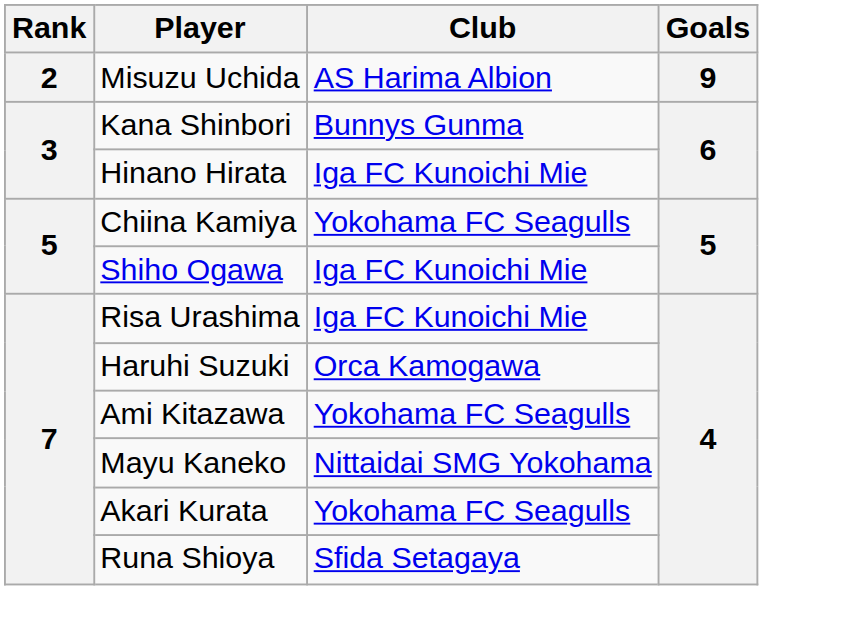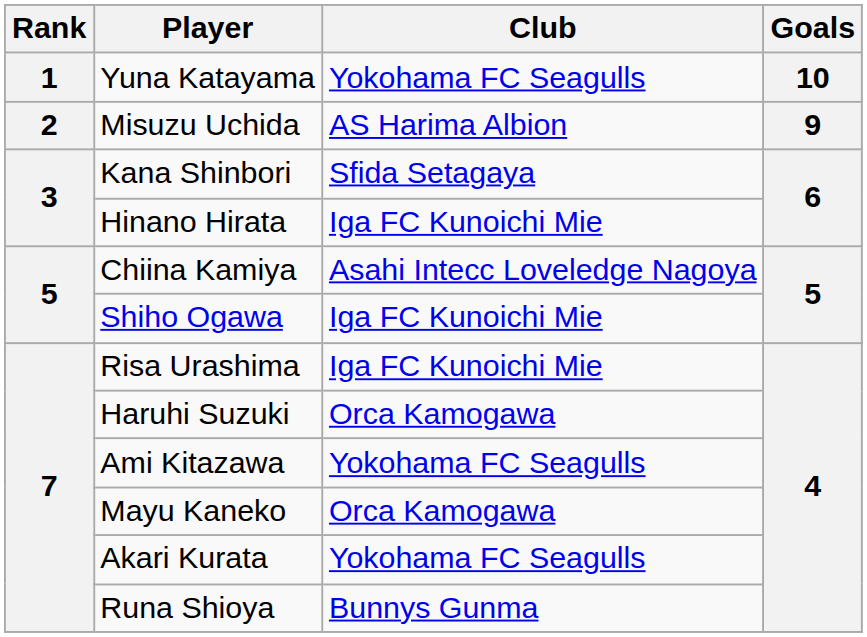+ row: 1 | Yuna Katayama | Yokohama FC Seagulls | 10
Kana Shinbori | Club: Bunnys Gunma -> Sfida Setagaya
Chiina Kamiya | Club: Yokohama FC Seagulls -> Asahi Intecc Loveledge Nagoya
Mayu Kaneko | Club: Nittaidai SMG Yokohama -> Orca Kamogawa
Runa Shioya | Club: Sfida Setagaya -> Bunnys Gunma
